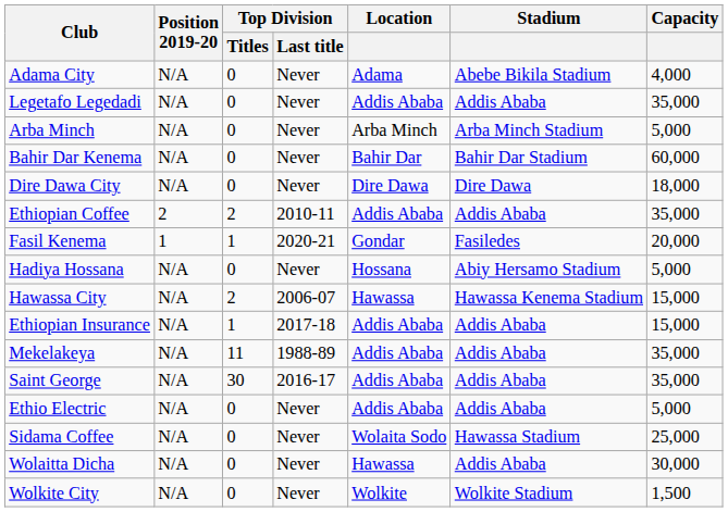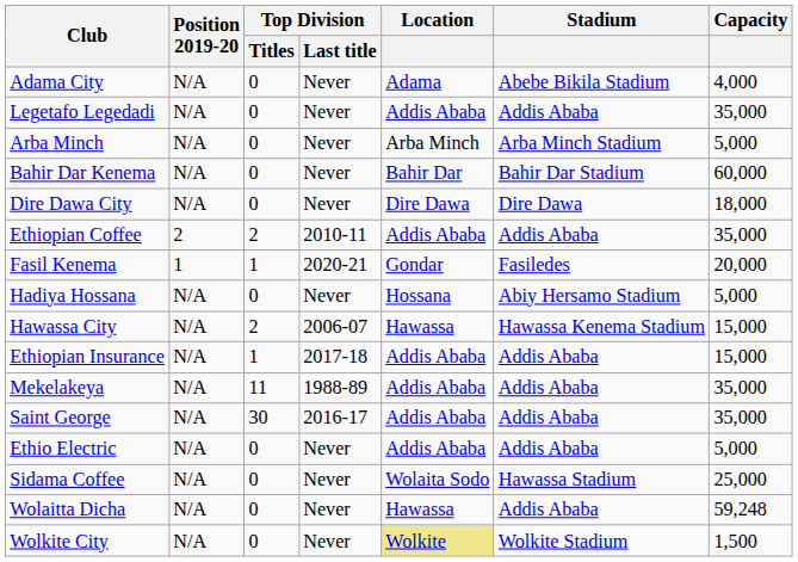Wolaitta Dicha | Capacity: 30,000 -> 59,248
Wolkite City | Location: no background -> khaki background
